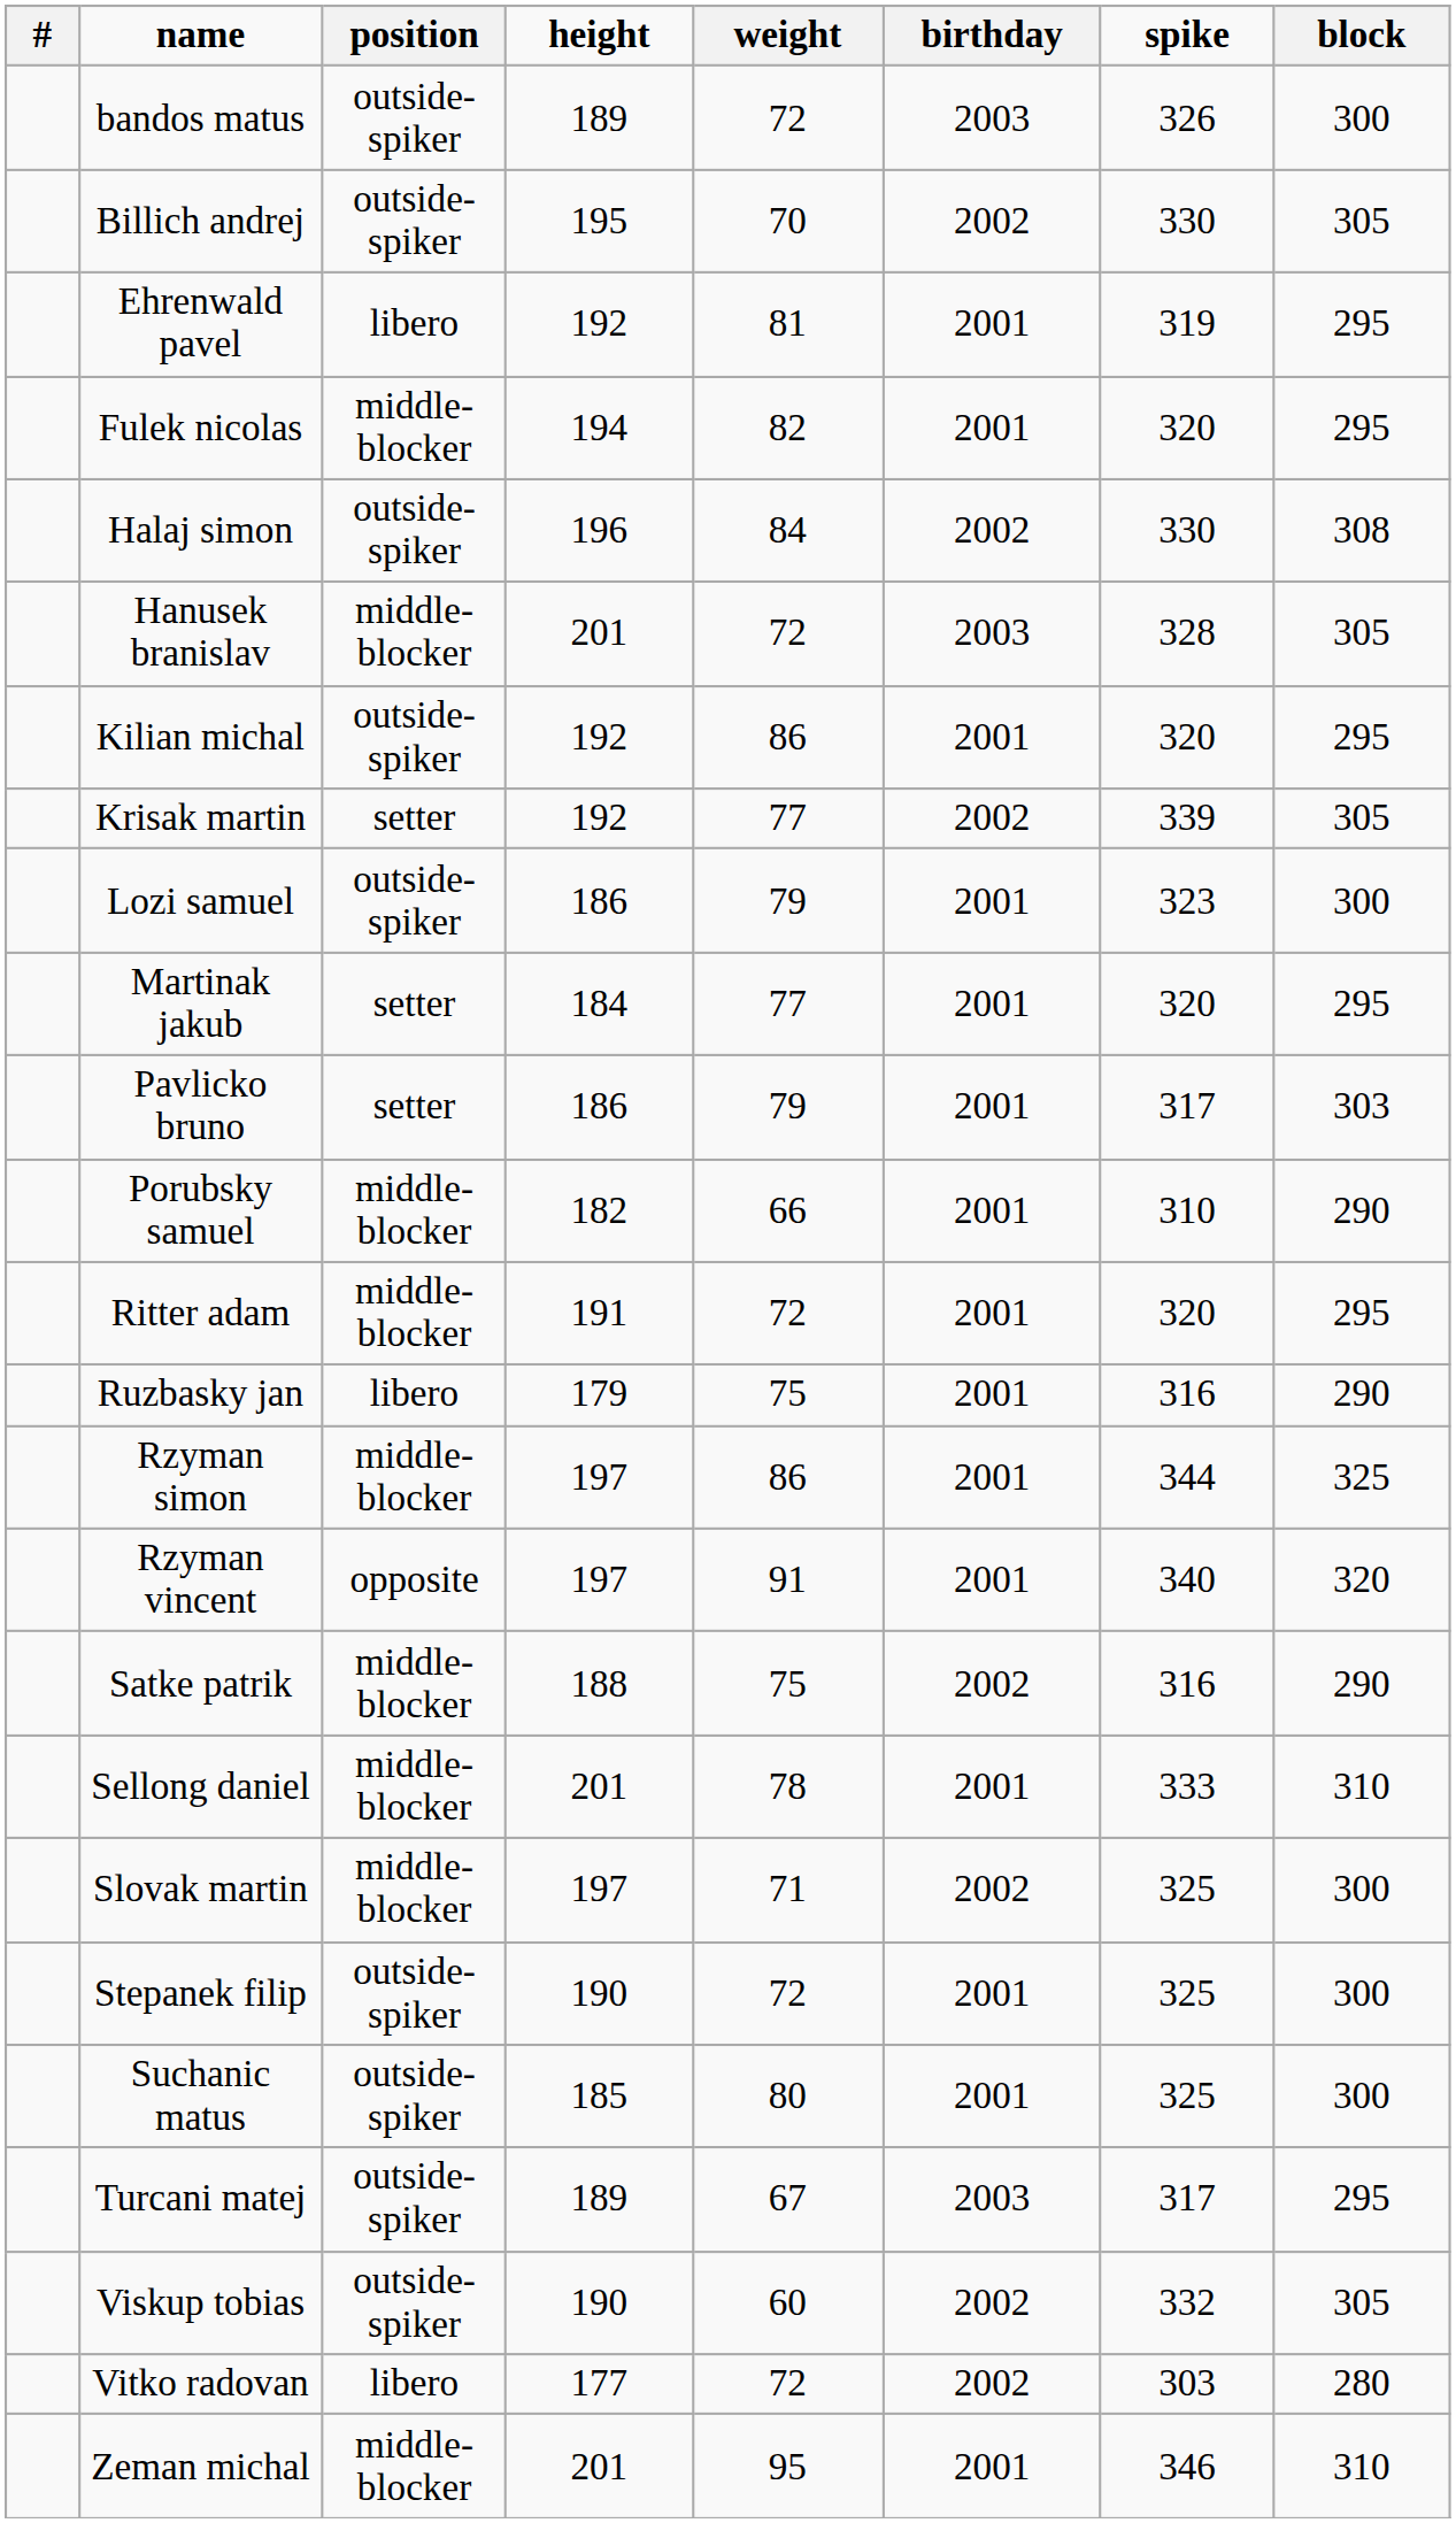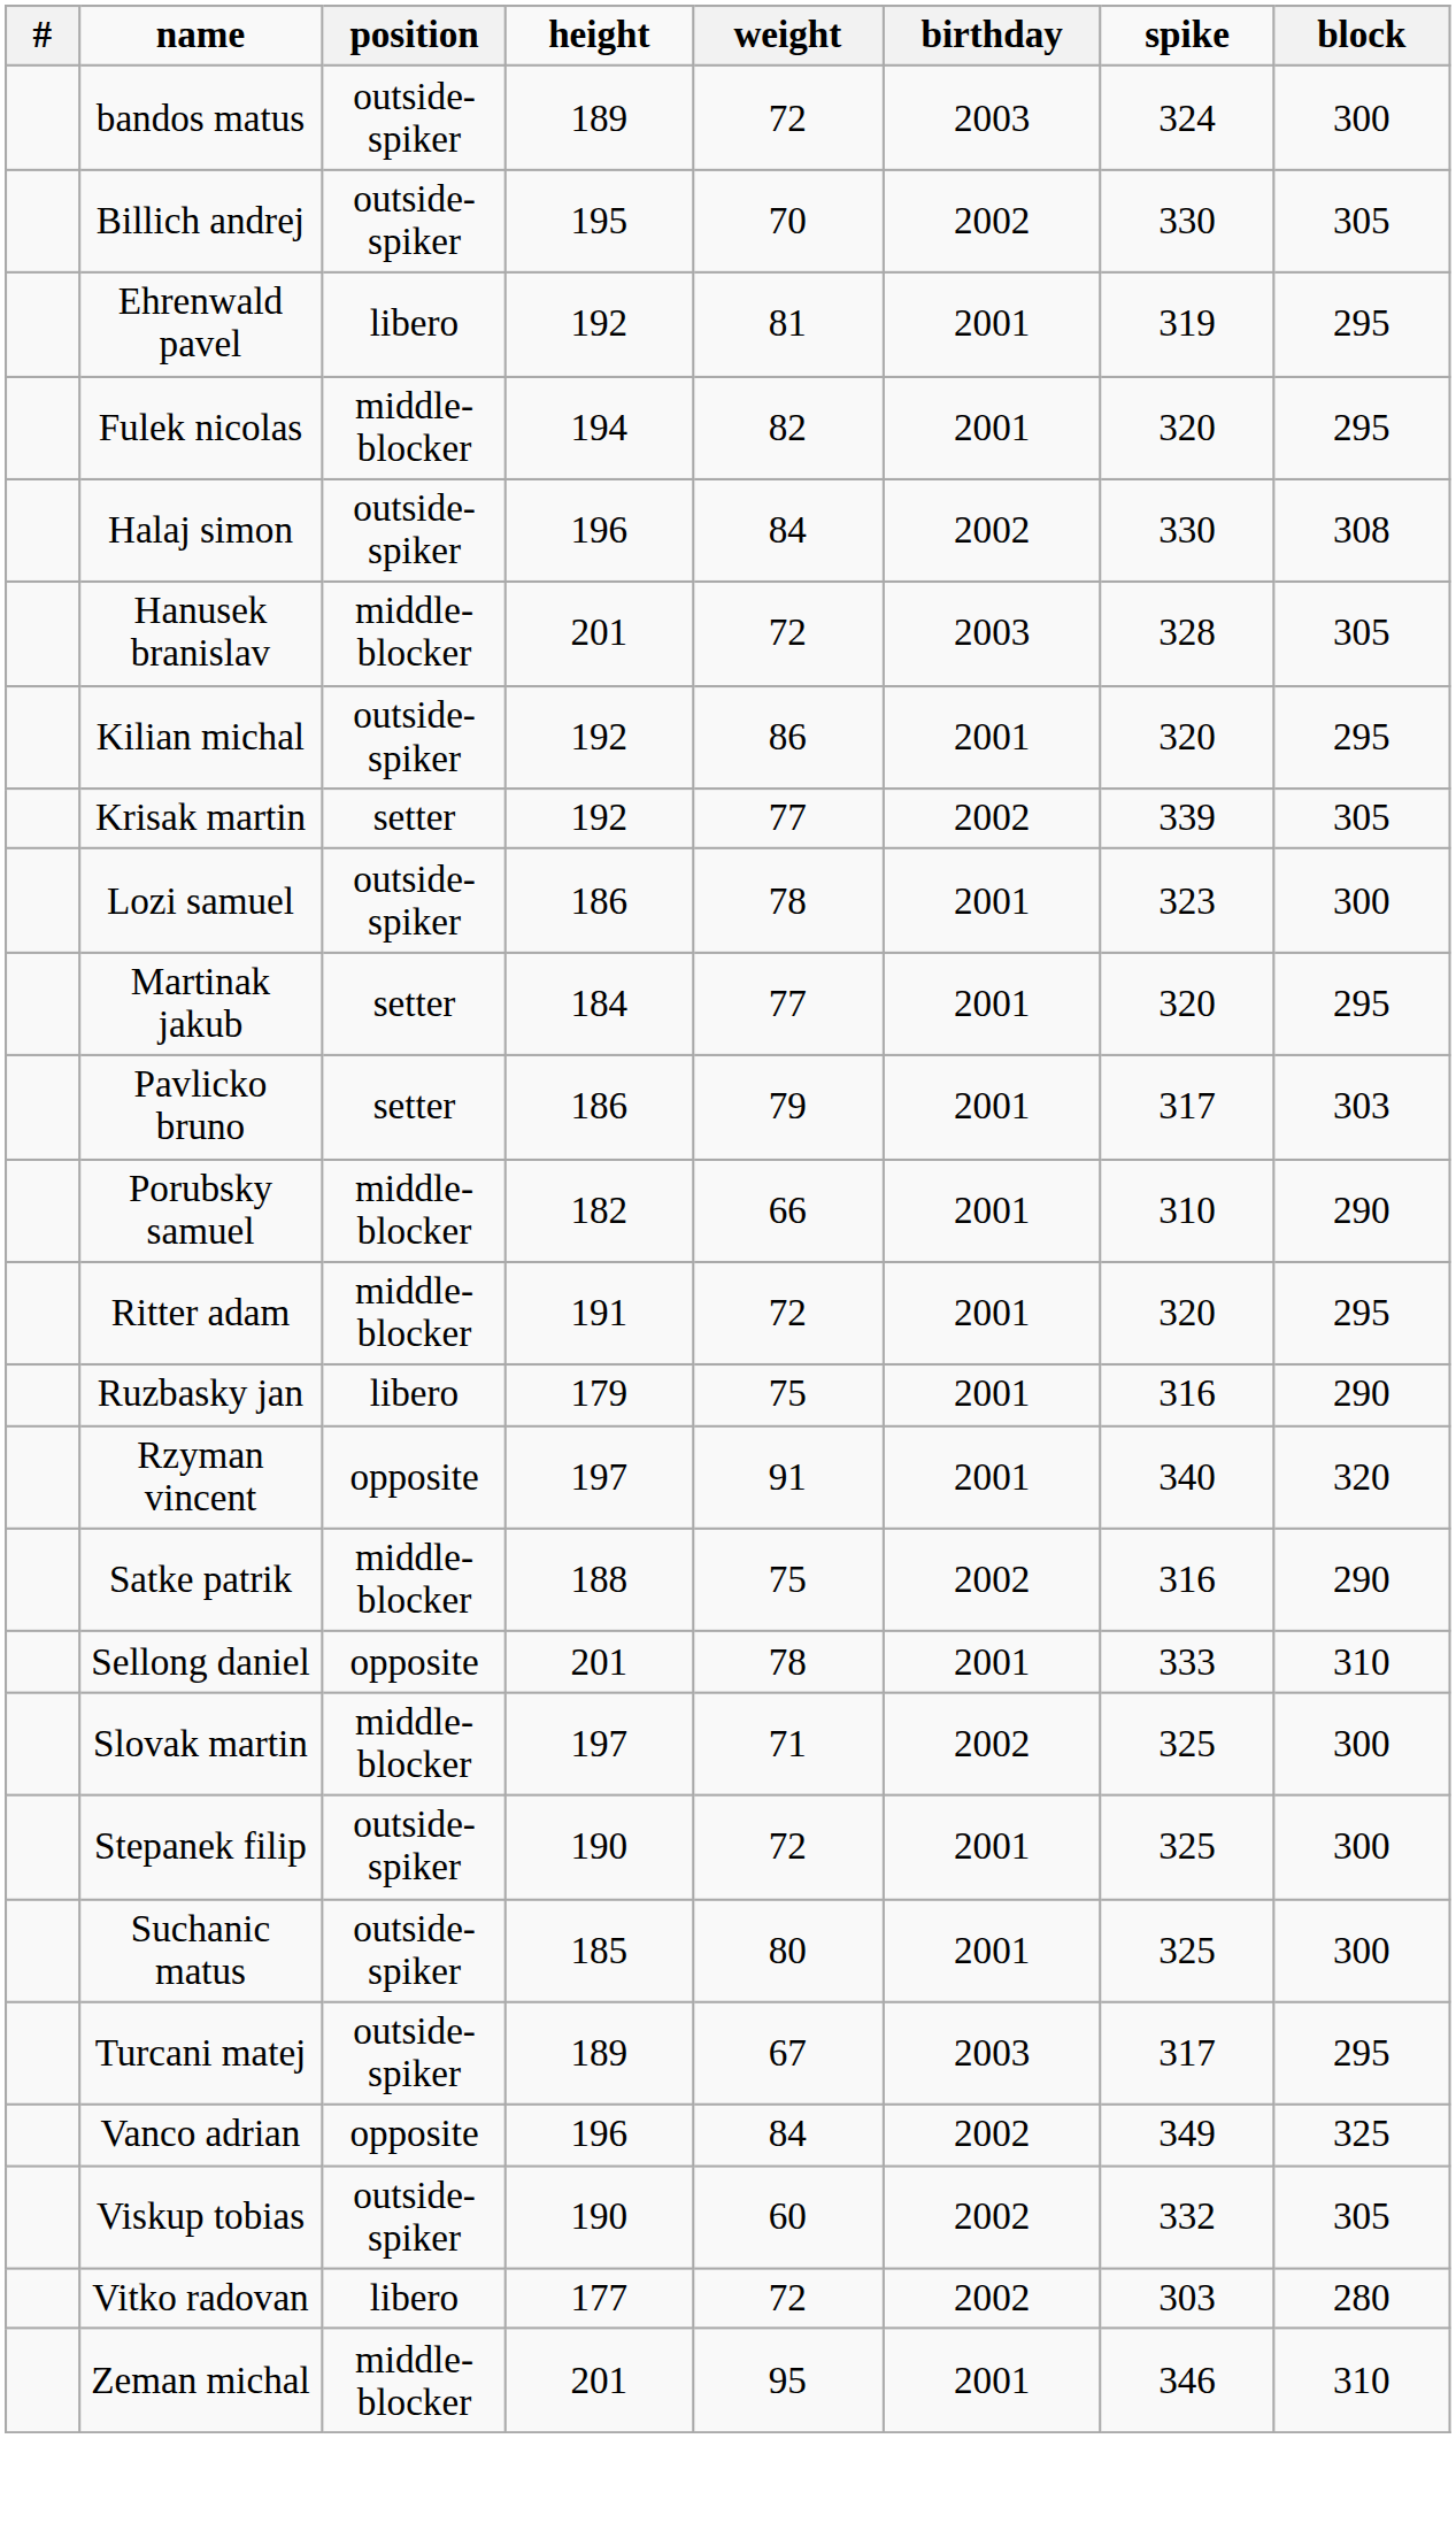bandos matus | spike: 326 -> 324
Lozi samuel | weight: 79 -> 78
- row: Rzyman simon | middle-blocker | 197 | 86 | 2001 | 344 | 325
Sellong daniel | position: middle-blocker -> opposite
+ row: Vanco adrian | opposite | 196 | 84 | 2002 | 349 | 325
